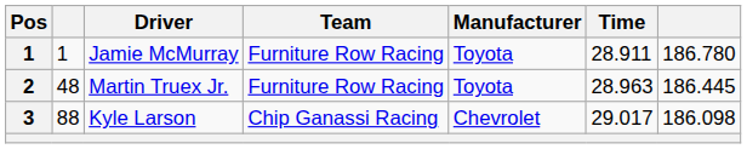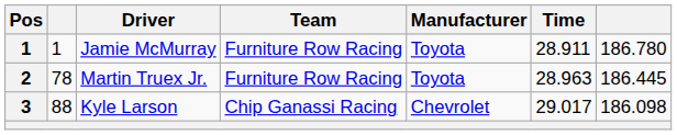Martin Truex Jr. | column 2: 48 -> 78
